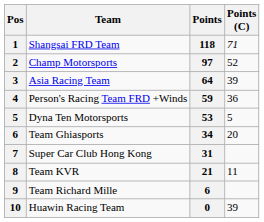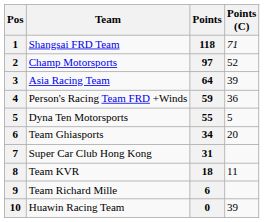Dyna Ten Motorsports | Points: 53 -> 55
Team KVR | Points: 21 -> 18
